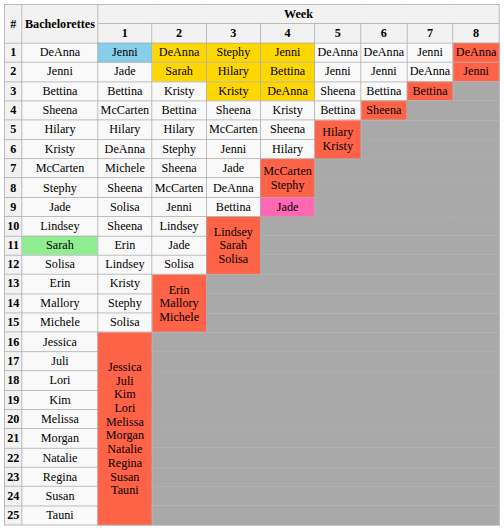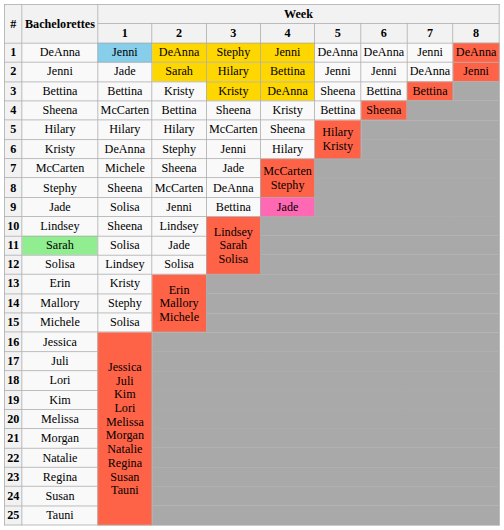11 | Week / 1: Erin -> Solisa
